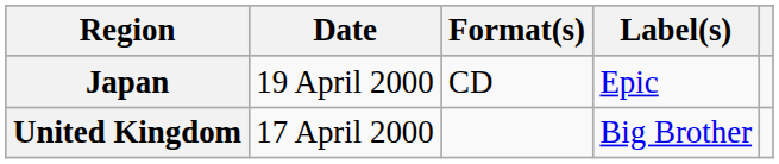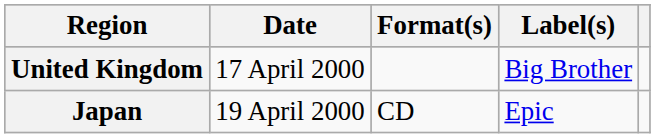rows swapped: United Kingdom <-> Japan
